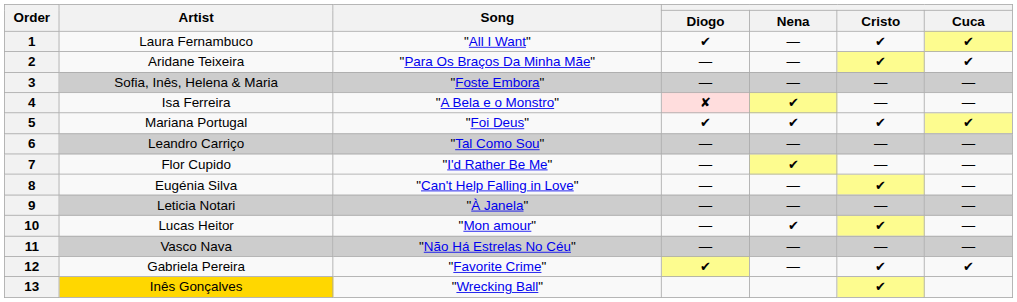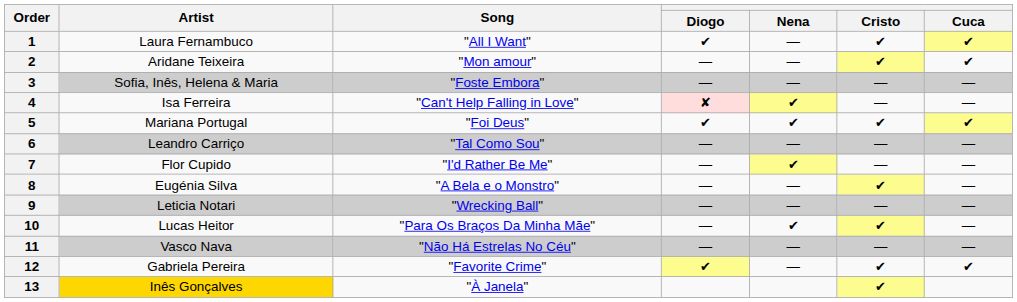2 | Song: "Para Os Braços Da Minha Mãe" -> "Mon amour"
4 | Song: "A Bela e o Monstro" -> "Can't Help Falling in Love"
8 | Song: "Can't Help Falling in Love" -> "A Bela e o Monstro"
9 | Song: "À Janela" -> "Wrecking Ball"
10 | Song: "Mon amour" -> "Para Os Braços Da Minha Mãe"
13 | Song: "Wrecking Ball" -> "À Janela"
